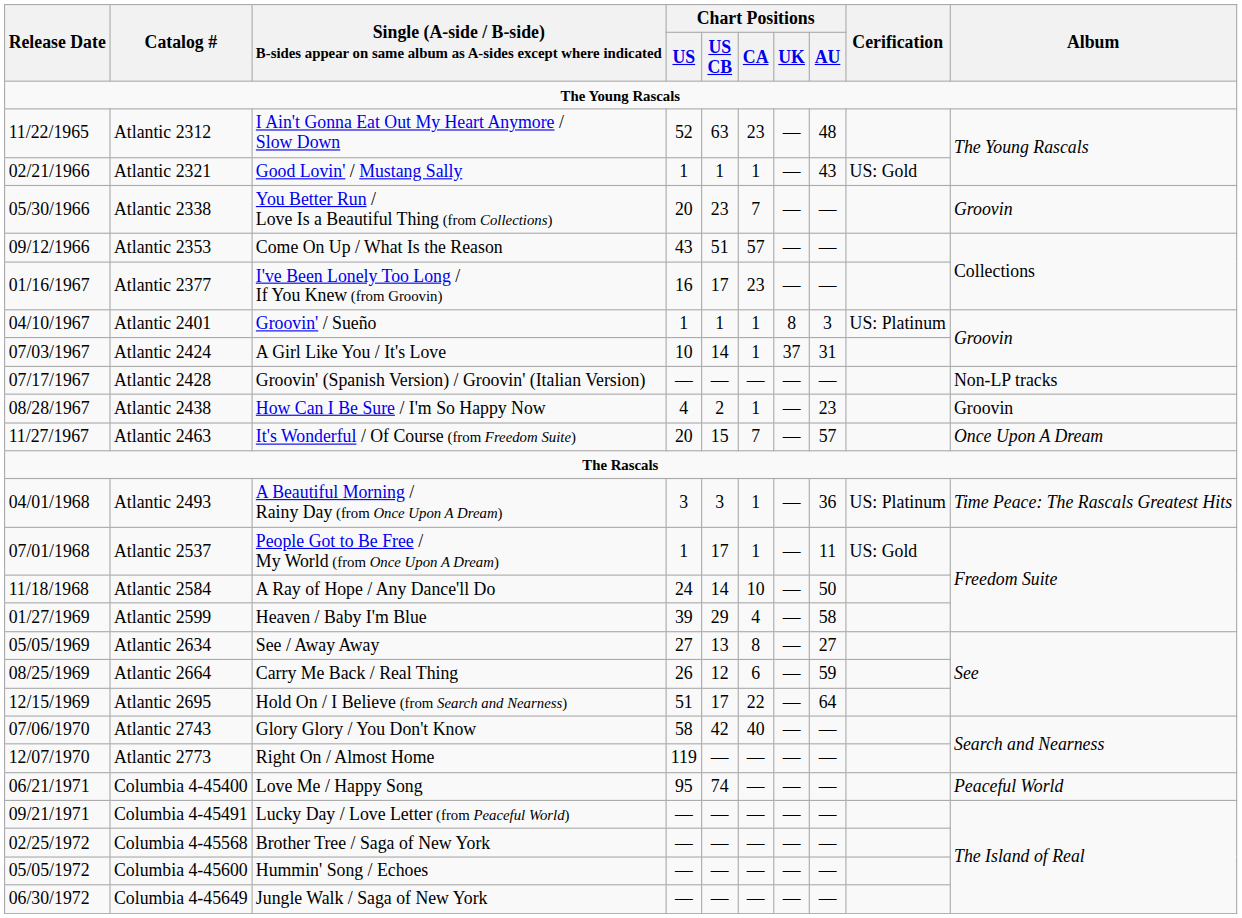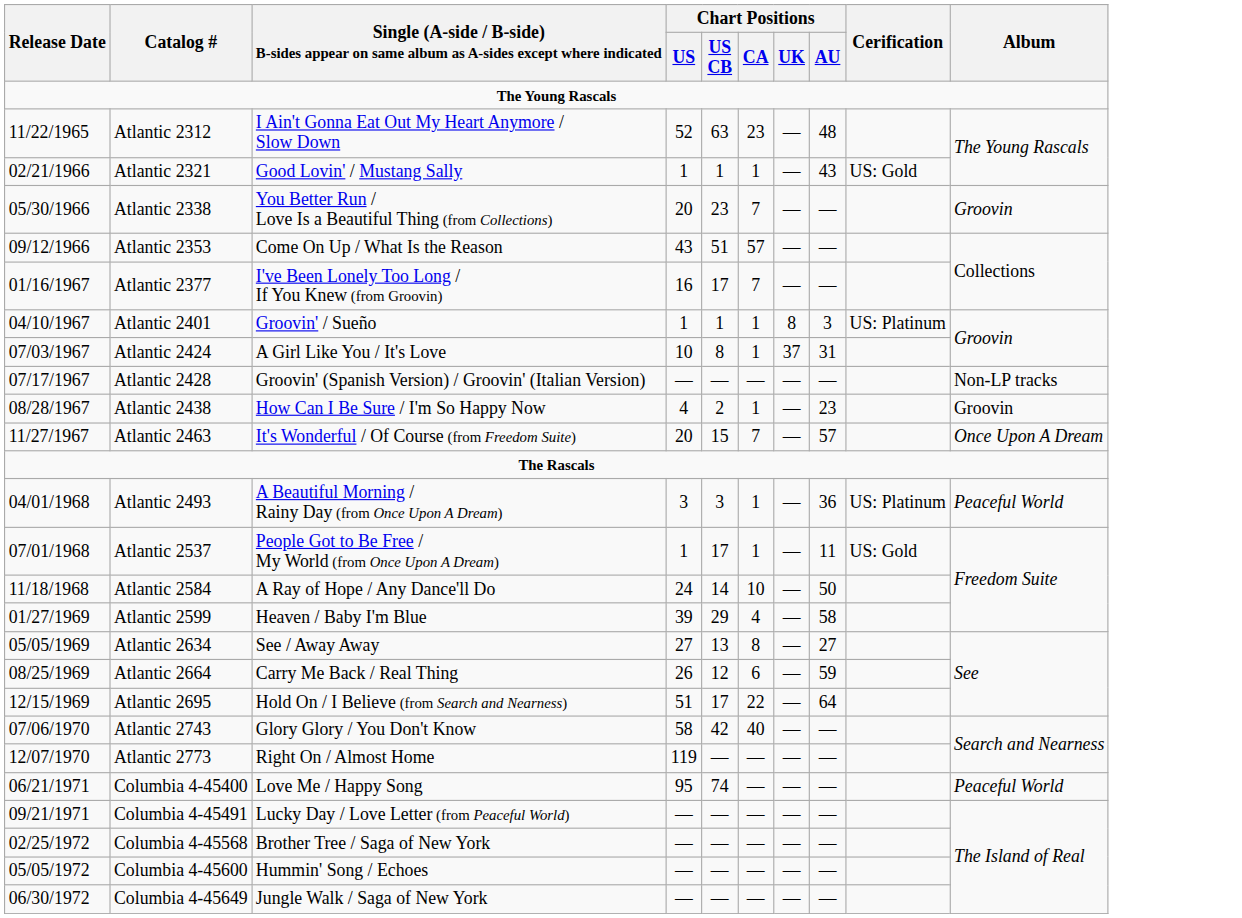Atlantic 2377 | Chart Positions / CA: 23 -> 7
Atlantic 2424 | Chart Positions / US CB: 14 -> 8
Atlantic 2493 | Album: Time Peace: The Rascals Greatest Hits -> Peaceful World
